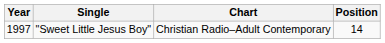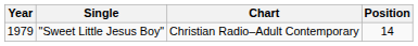"Sweet Little Jesus Boy" | Year: 1997 -> 1979
